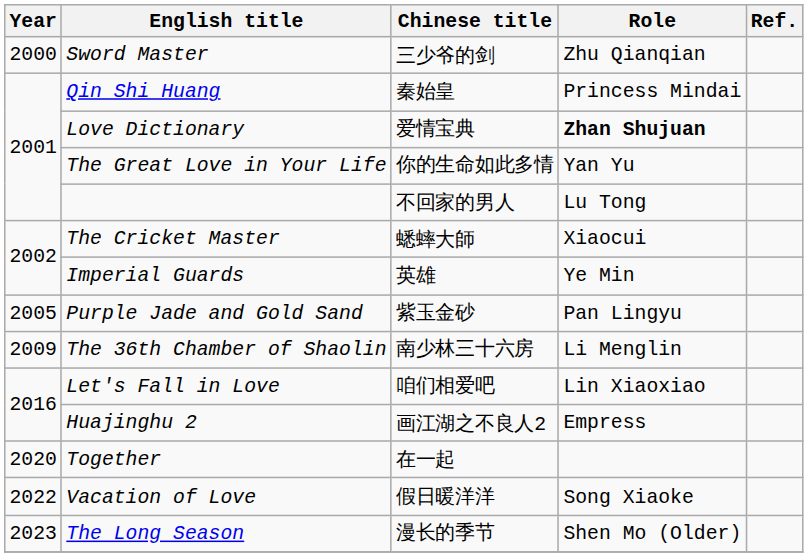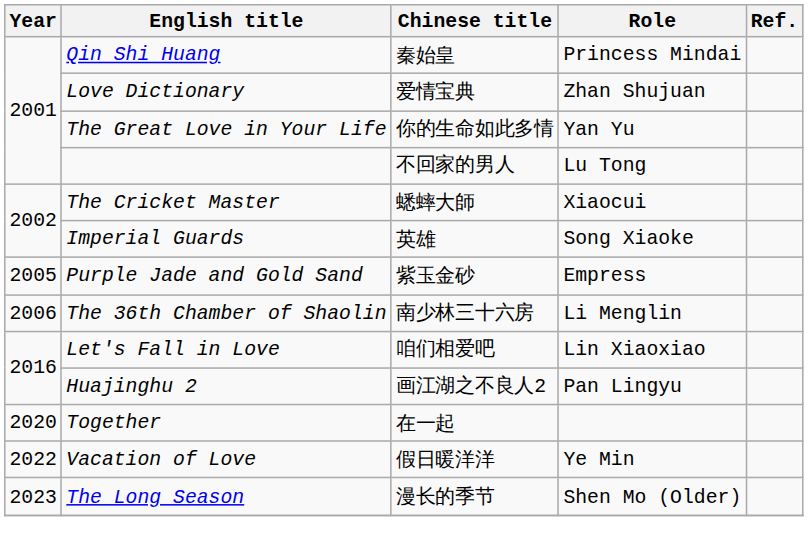- row: 2000 | Sword Master | 三少爷的剑 | Zhu Qianqian
Love Dictionary | Role: bold -> normal
Imperial Guards | Role: Ye Min -> Song Xiaoke
Purple Jade and Gold Sand | Role: Pan Lingyu -> Empress
The 36th Chamber of Shaolin | Year: 2009 -> 2006
Huajinghu 2 | Role: Empress -> Pan Lingyu
Vacation of Love | Role: Song Xiaoke -> Ye Min
